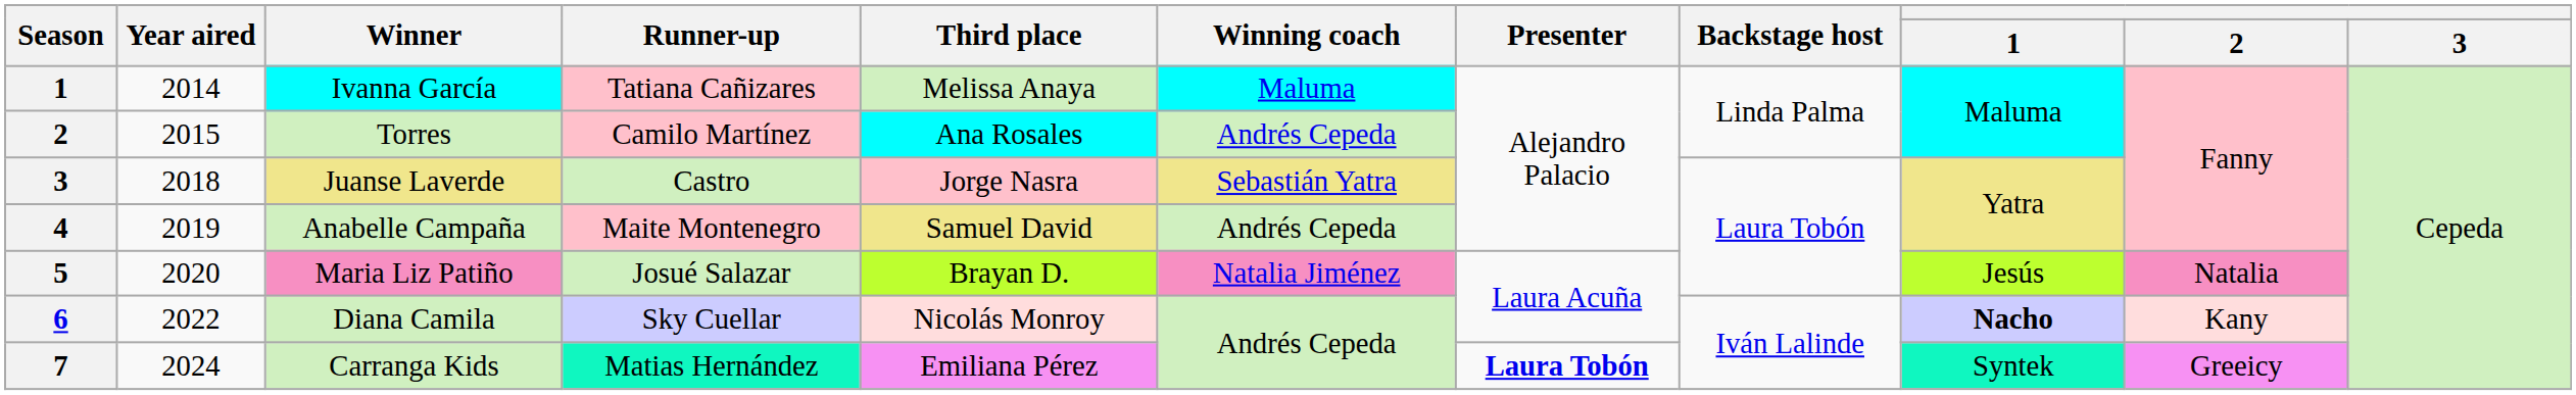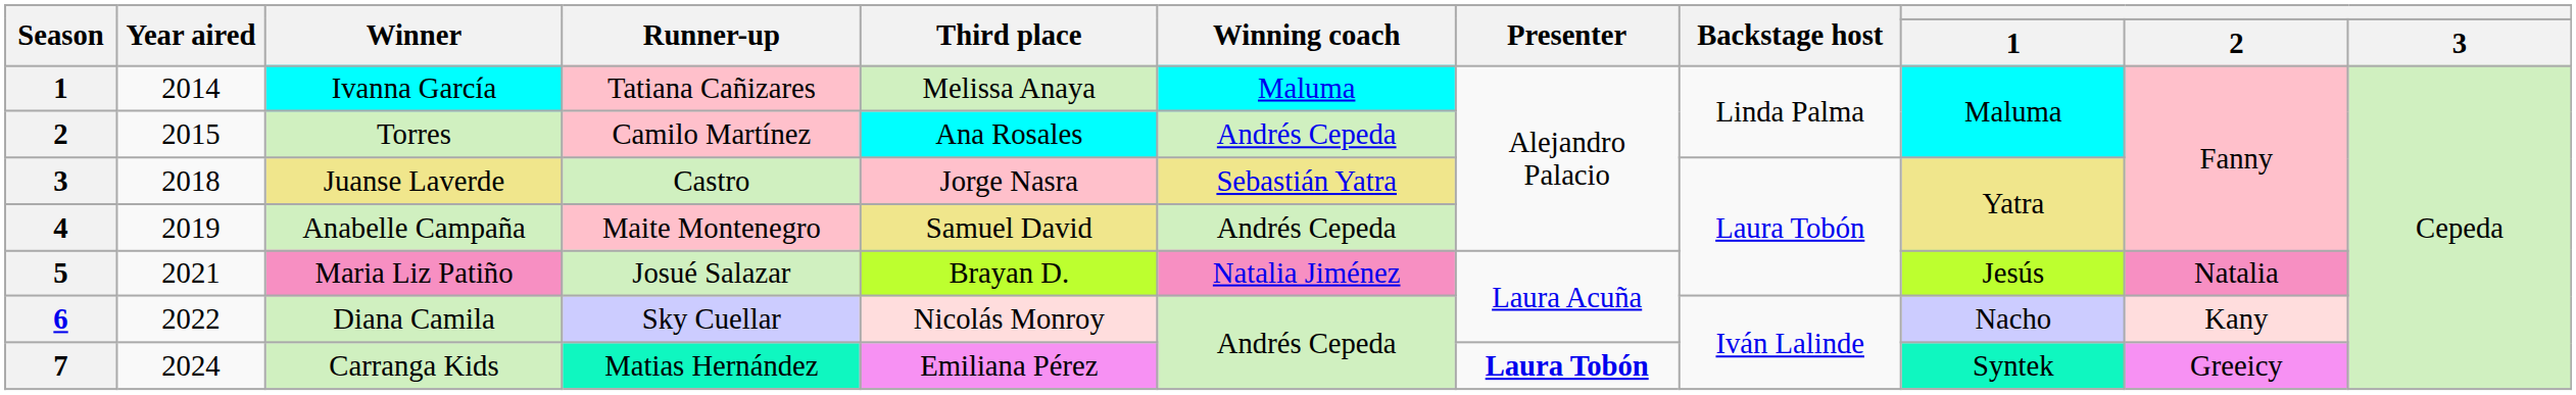Maria Liz Patiño | Year aired: 2020 -> 2021
Diana Camila | 1: bold -> normal
